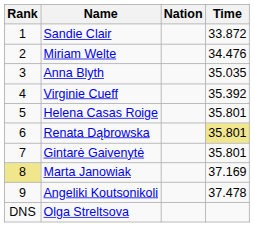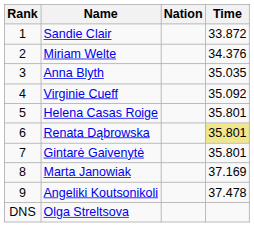Miriam Welte | Time: 34.476 -> 34.376
Virginie Cueff | Time: 35.392 -> 35.092
Marta Janowiak | Rank: khaki background -> no background
